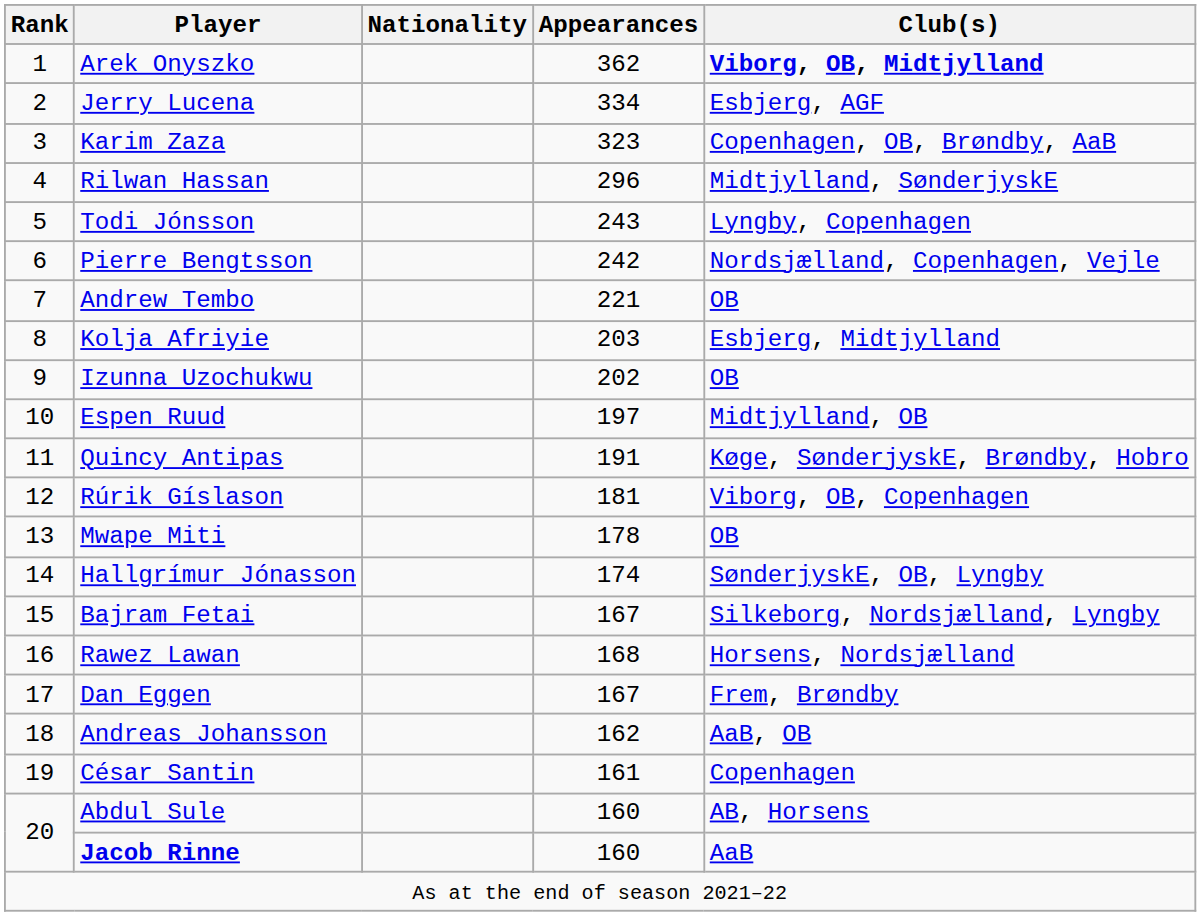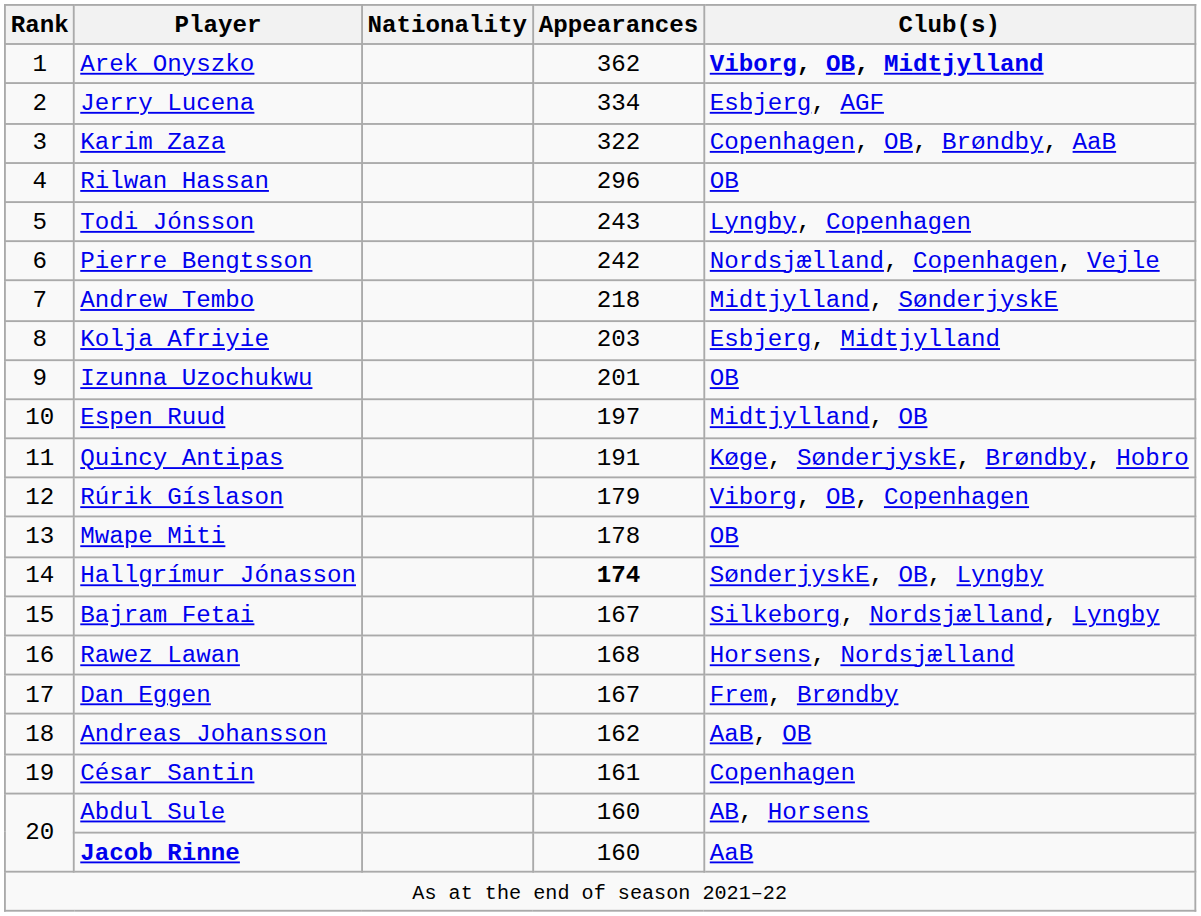Karim Zaza | Appearances: 323 -> 322
Rilwan Hassan | Club(s): Midtjylland, SønderjyskE -> OB
Andrew Tembo | Appearances: 221 -> 218
Andrew Tembo | Club(s): OB -> Midtjylland, SønderjyskE
Izunna Uzochukwu | Appearances: 202 -> 201
Rúrik Gíslason | Appearances: 181 -> 179
Hallgrímur Jónasson | Appearances: normal -> bold
